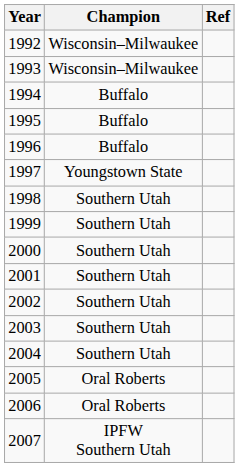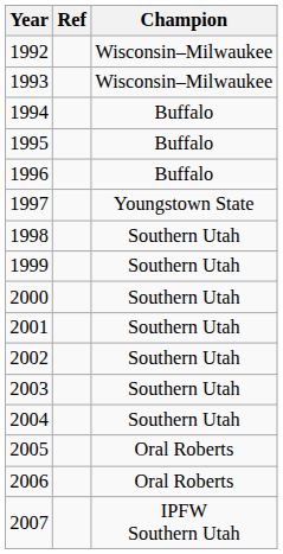columns swapped: Champion <-> Ref
